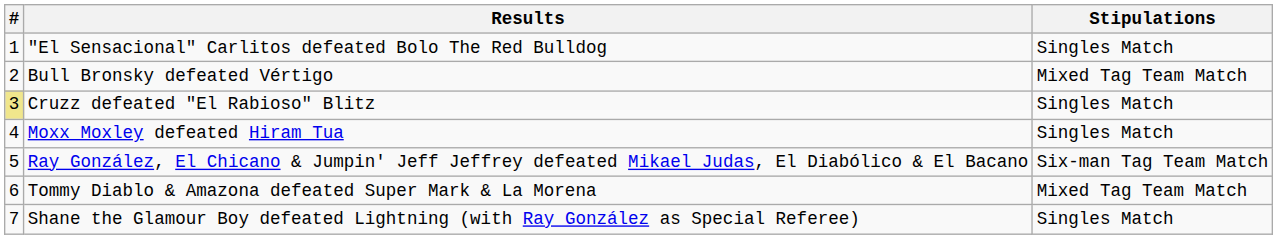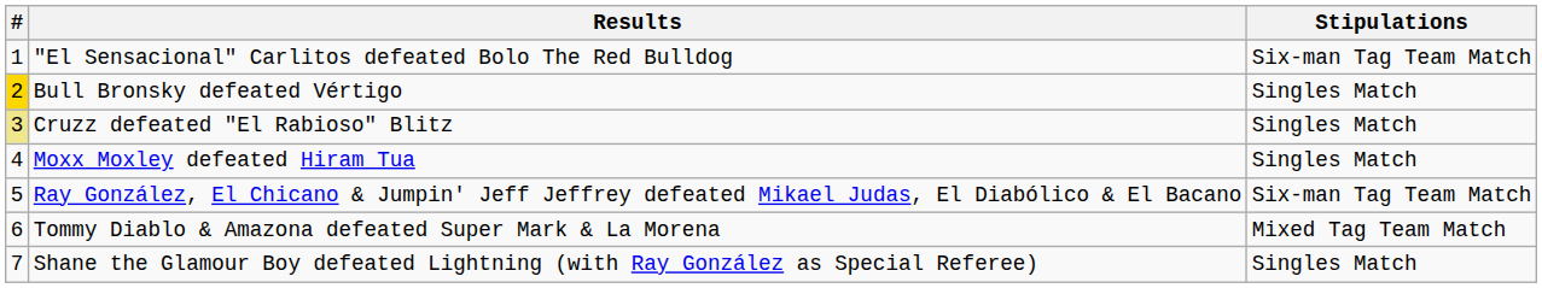"El Sensacional" Carlitos defeated Bolo The Red Bulldog | Stipulations: Singles Match -> Six-man Tag Team Match
Bull Bronsky defeated Vértigo | #: no background -> gold background
Bull Bronsky defeated Vértigo | Stipulations: Mixed Tag Team Match -> Singles Match
